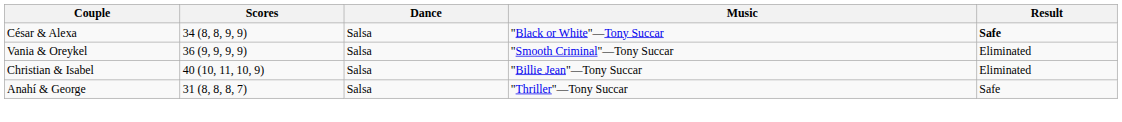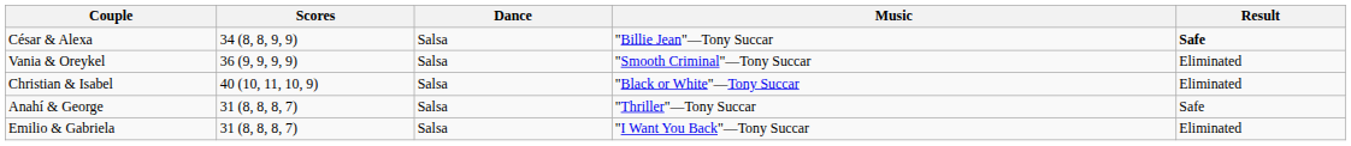César & Alexa | Music: "Black or White"—Tony Succar -> "Billie Jean"—Tony Succar
Christian & Isabel | Music: "Billie Jean"—Tony Succar -> "Black or White"—Tony Succar
+ row: Emilio & Gabriela | 31 (8, 8, 8, 7) | Salsa | "I Want You Back"—Tony Succar | Eliminated
